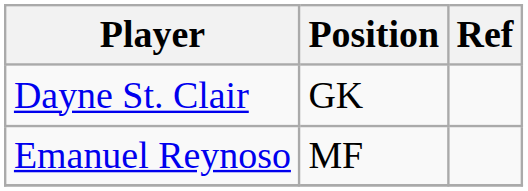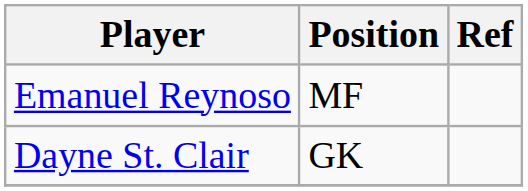rows swapped: Emanuel Reynoso <-> Dayne St. Clair
